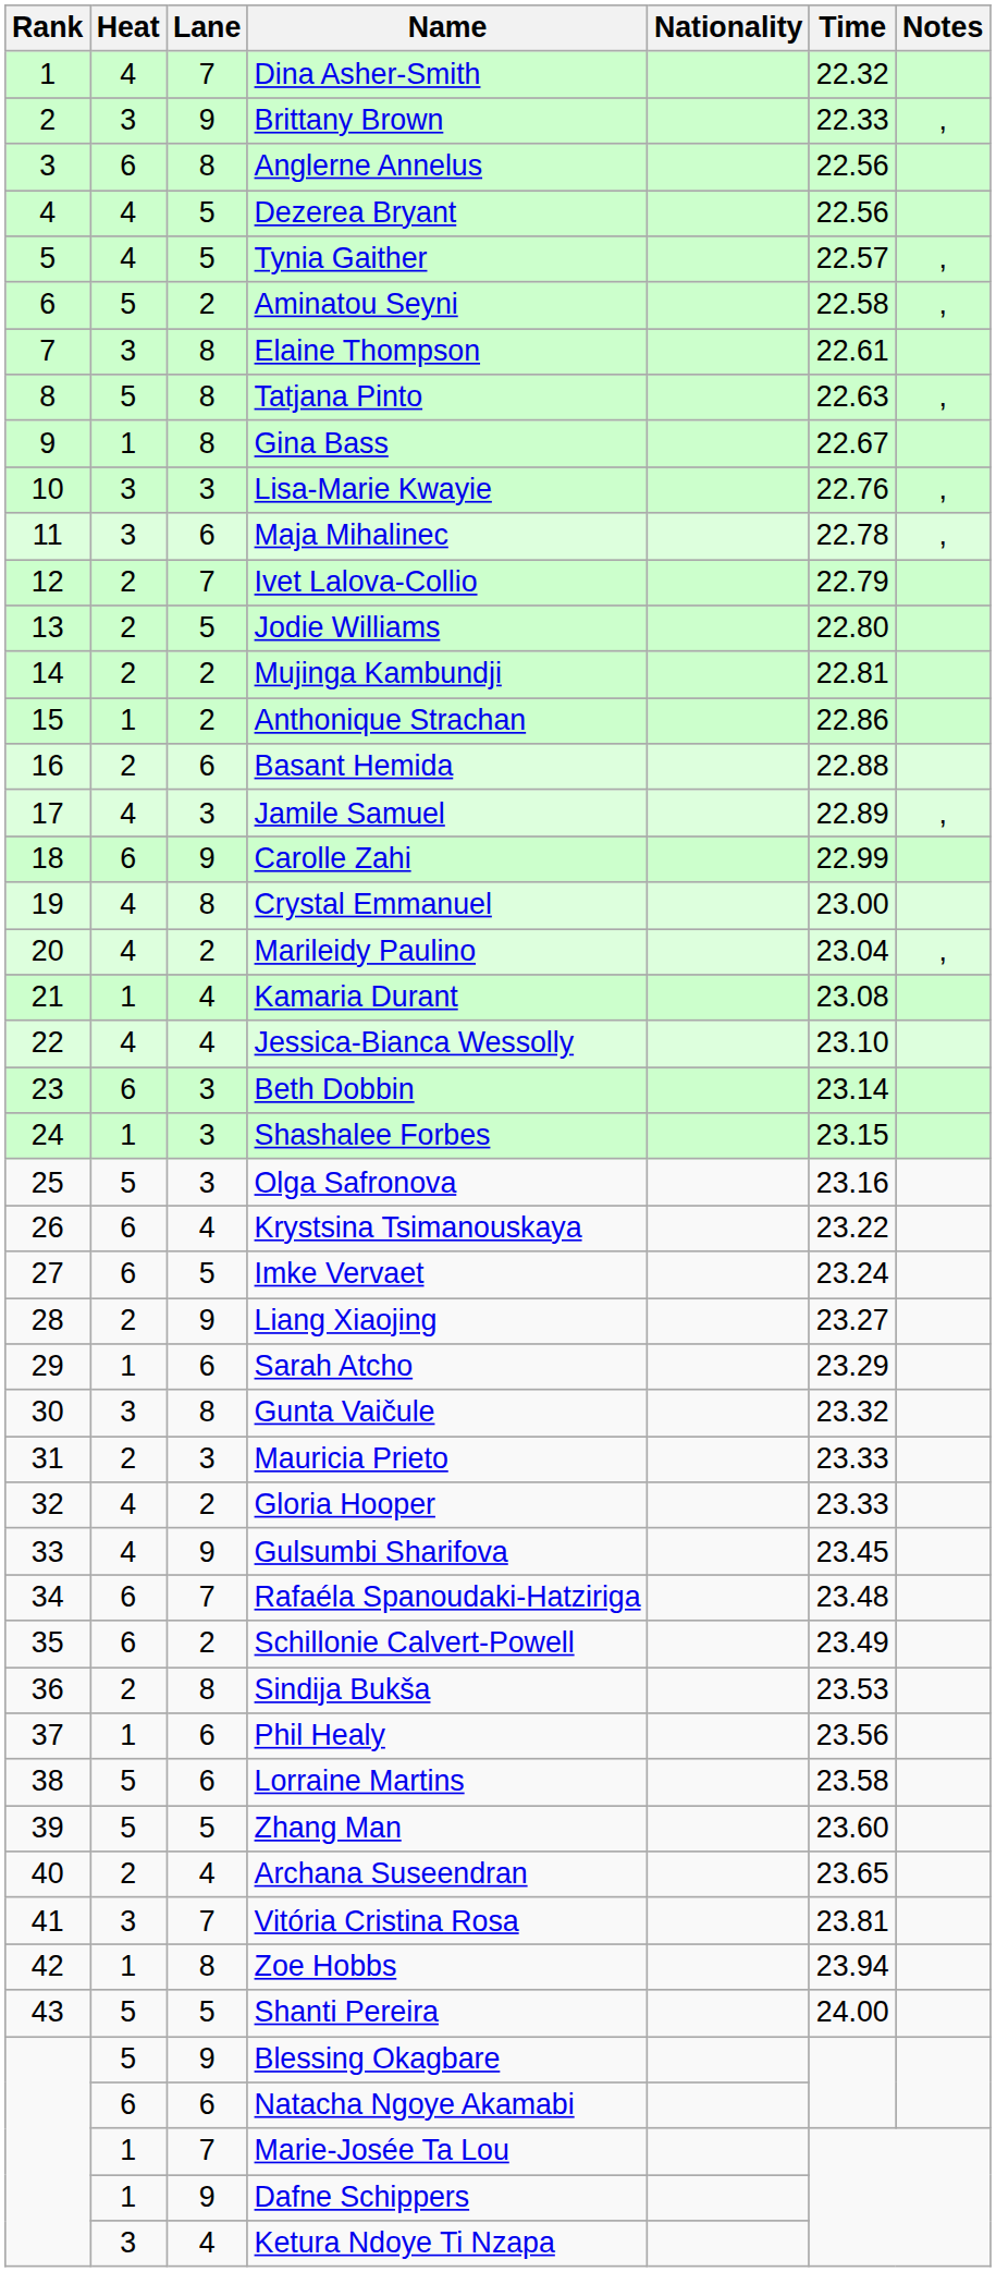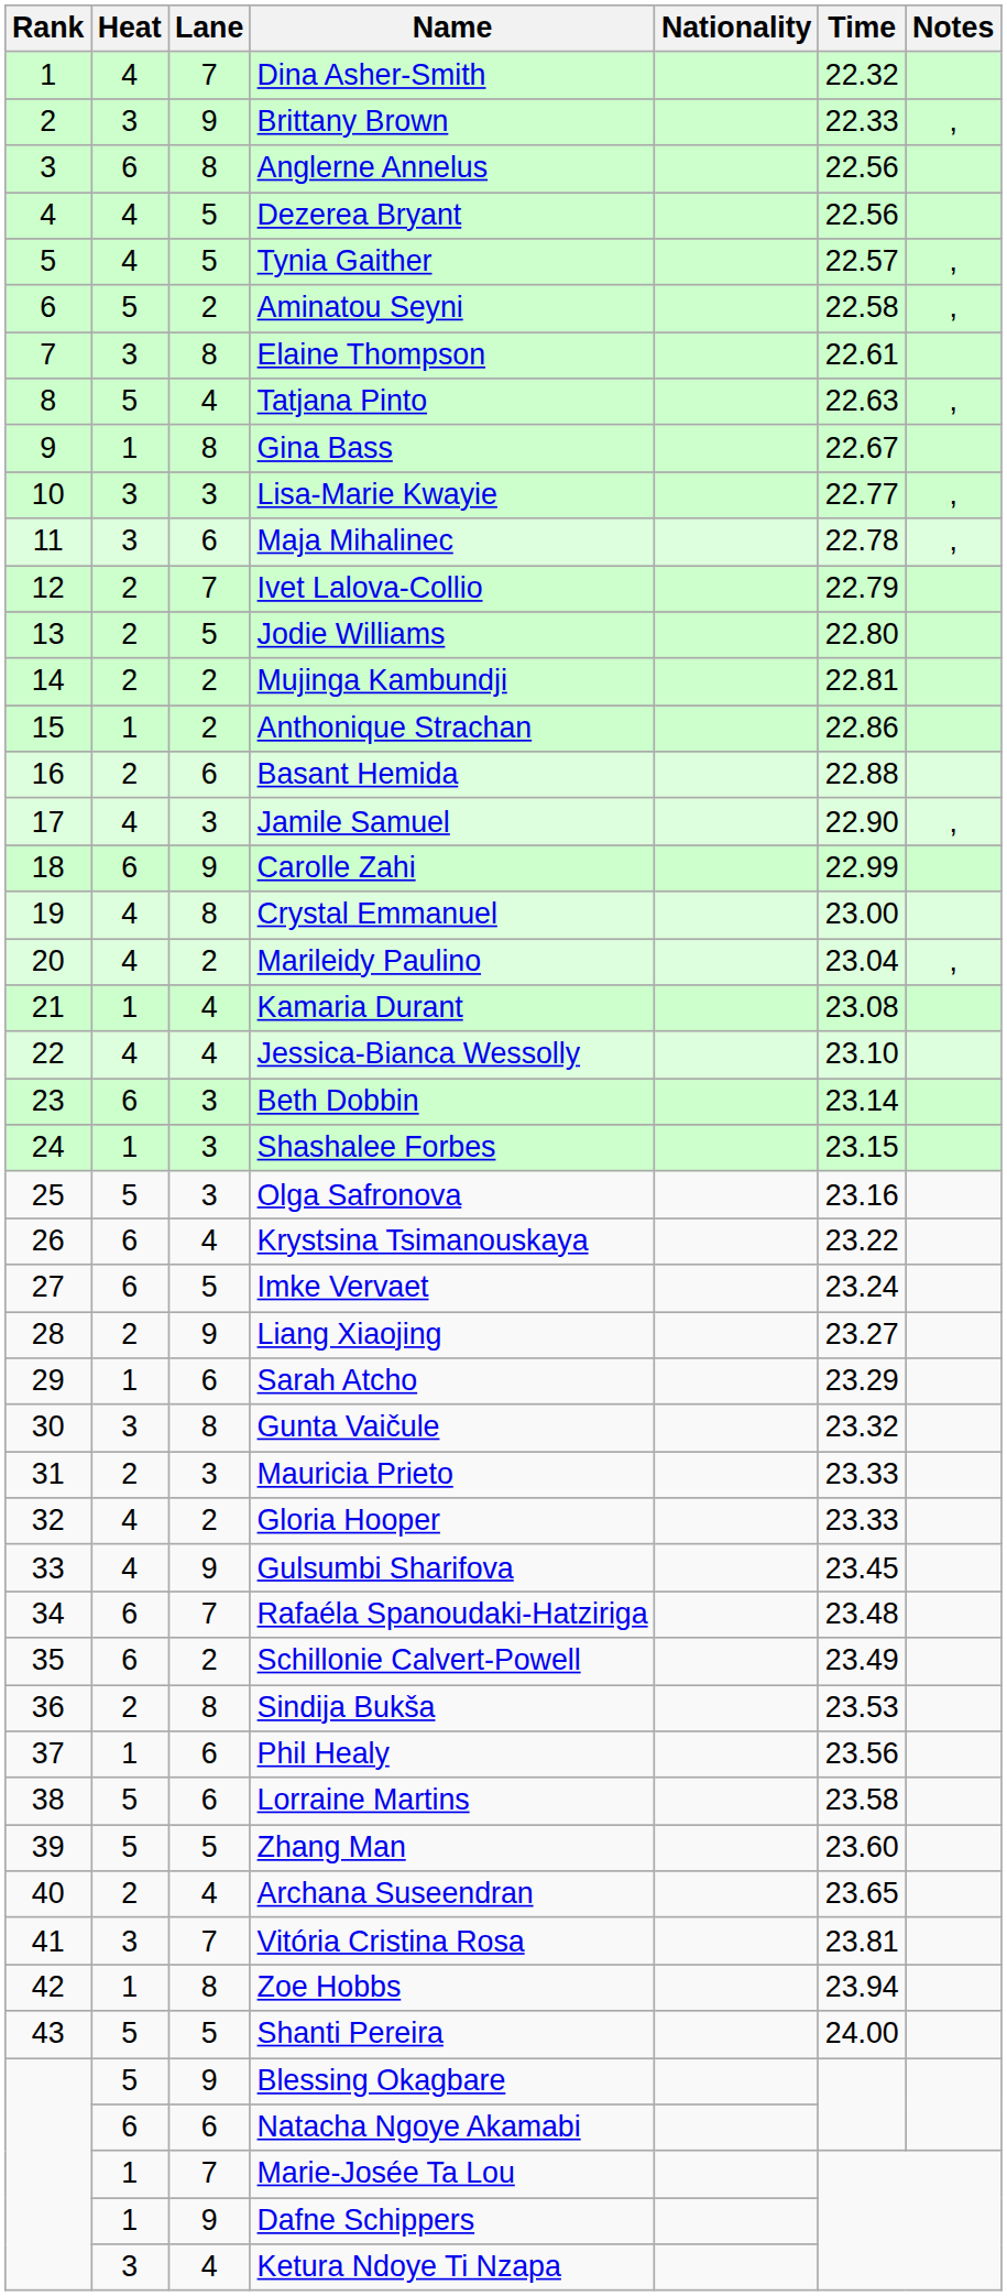Tatjana Pinto | Lane: 8 -> 4
Lisa-Marie Kwayie | Time: 22.76 -> 22.77
Jamile Samuel | Time: 22.89 -> 22.90
